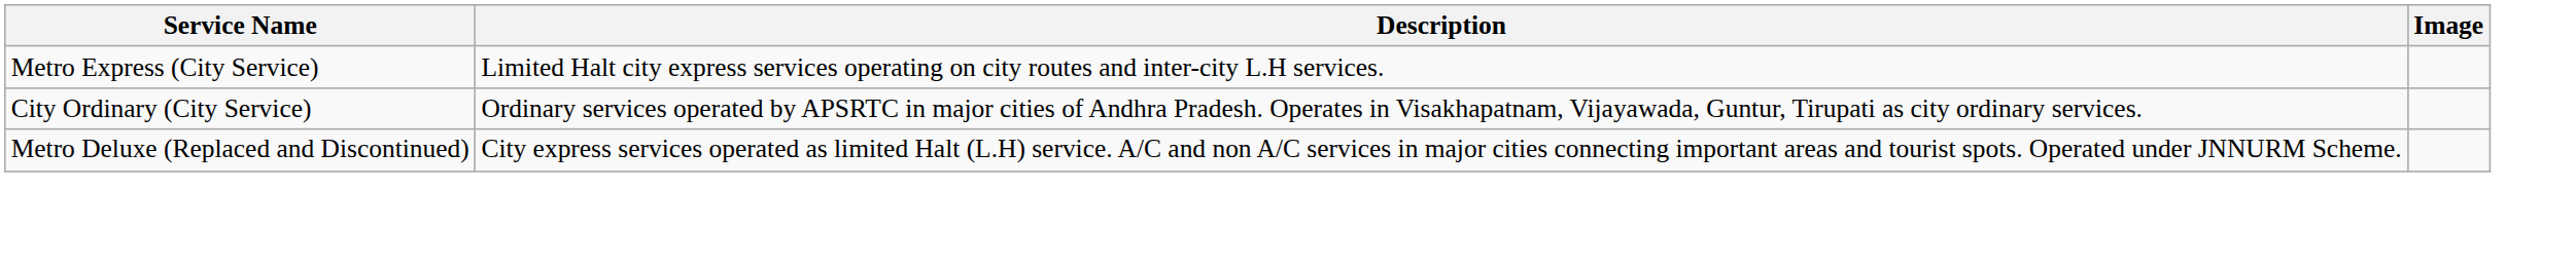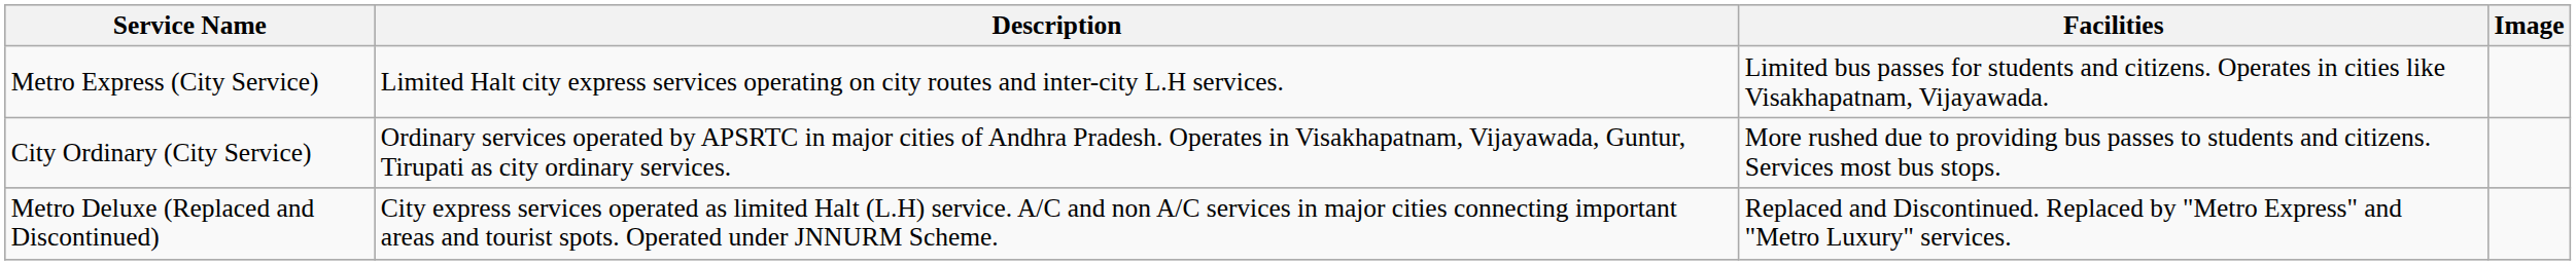+ column: Facilities | Limited bus passes for students and citizens. Operates in cities like Visakhapatnam, Vijayawada. | More rushed due to providing bus passes to students and citizens. Services most bus stops. | Replaced and Discontinued. Replaced by "Metro Express" and "Metro Luxury" services.
